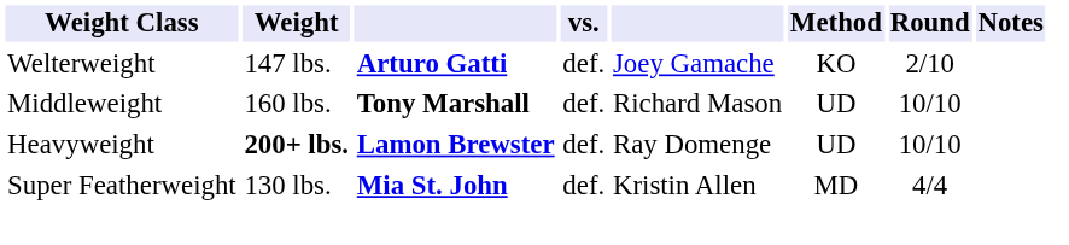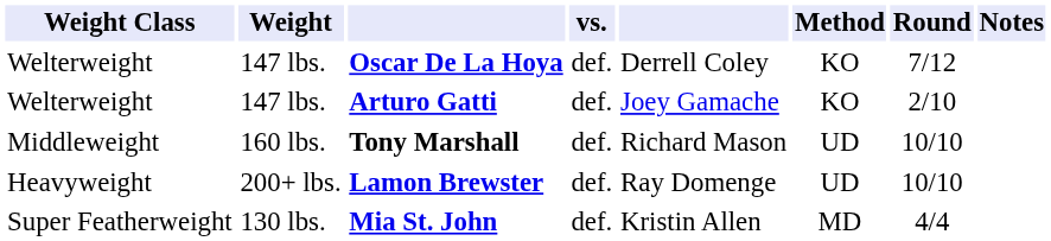+ row: Welterweight | 147 lbs. | Oscar De La Hoya | def. | Derrell Coley | KO | 7/12
Lamon Brewster | Weight: bold -> normal
